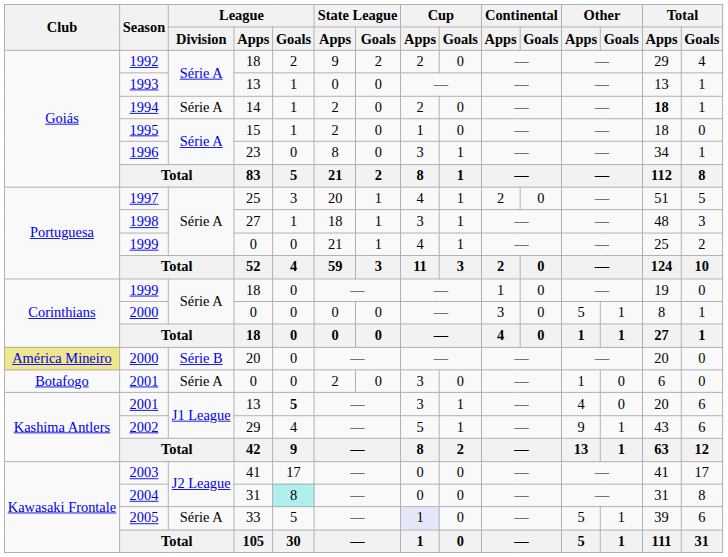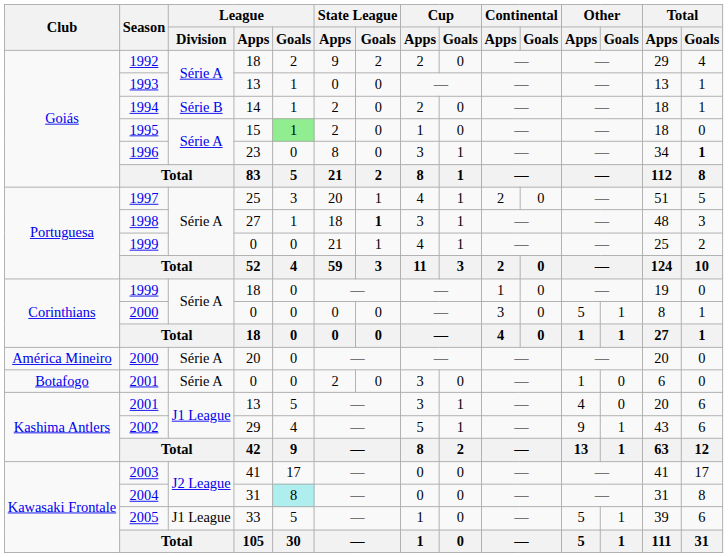1994 | League / Division: Série A -> Série B
1994 | Total / Apps: bold -> normal
1995 | League / Goals: no background -> lightgreen background
1996 | Total / Goals: normal -> bold
1998 | State League / Goals: normal -> bold
2000 / 20 | Club: khaki background -> no background
2000 / 20 | League / Division: Série B -> Série A
2001 / 13 | League / Goals: bold -> normal
2005 | League / Division: Série A -> J1 League
2005 | Cup / Apps: lavender background -> no background
